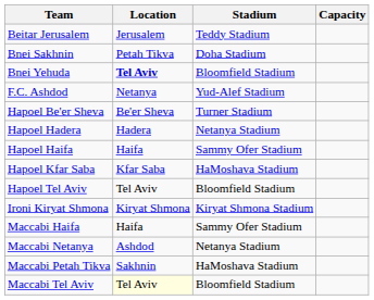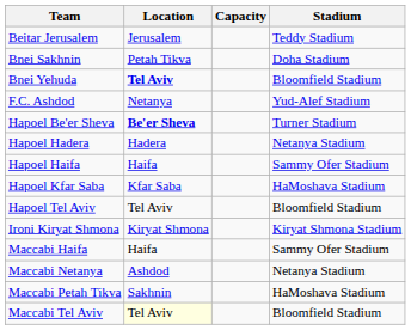columns swapped: Stadium <-> Capacity
Hapoel Be'er Sheva | Location: normal -> bold
